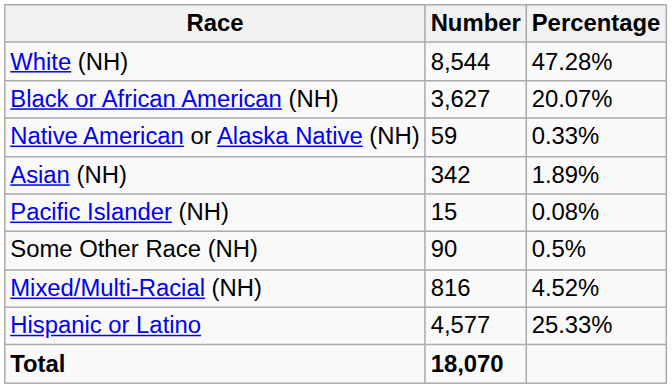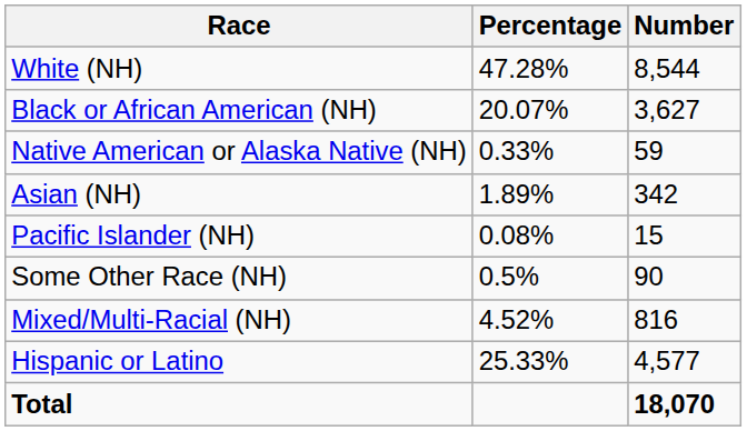columns swapped: Number <-> Percentage
